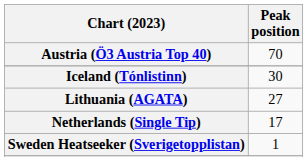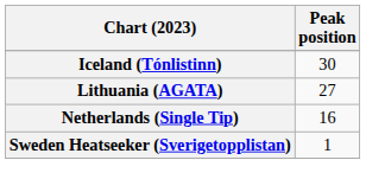- row: Austria (Ö3 Austria Top 40) | 70
Netherlands (Single Tip) | Peak position: 17 -> 16
